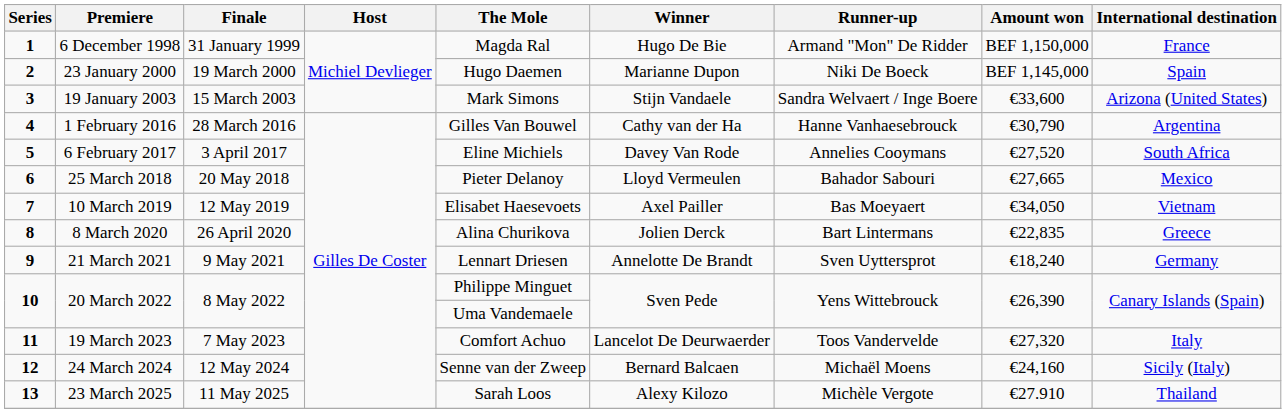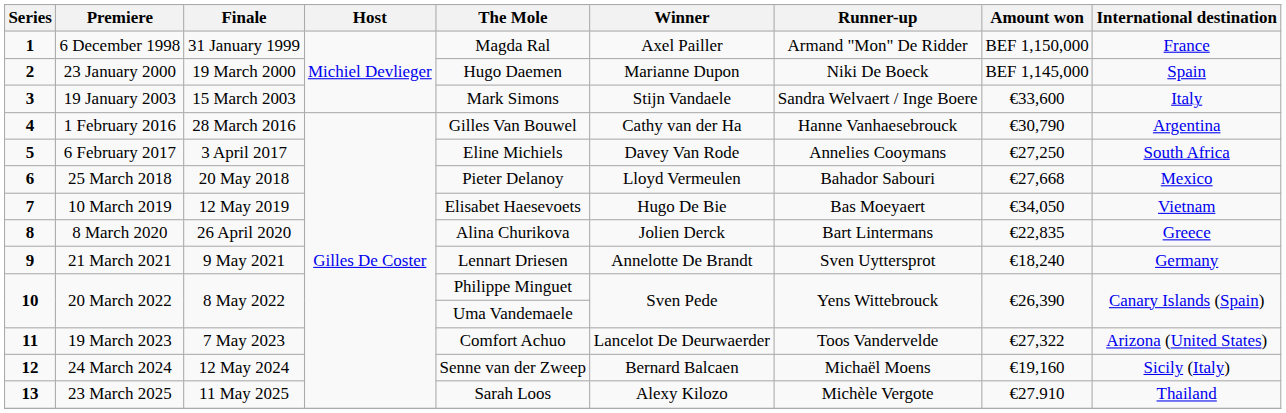6 December 1998 | Winner: Hugo De Bie -> Axel Pailler
19 January 2003 | International destination: Arizona (United States) -> Italy
6 February 2017 | Amount won: €27,520 -> €27,250
25 March 2018 | Amount won: €27,665 -> €27,668
10 March 2019 | Winner: Axel Pailler -> Hugo De Bie
19 March 2023 | Amount won: €27,320 -> €27,322
19 March 2023 | International destination: Italy -> Arizona (United States)
24 March 2024 | Amount won: €24,160 -> €19,160
